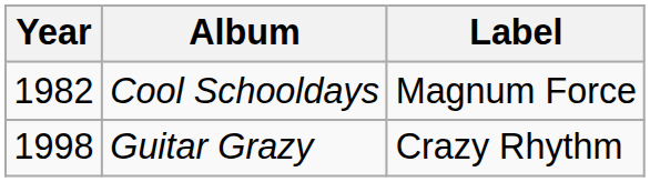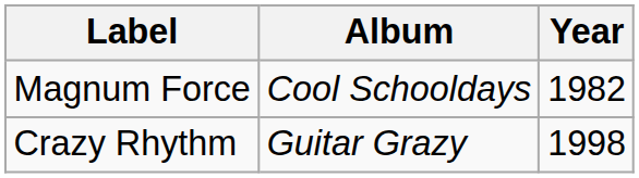columns swapped: Year <-> Label
